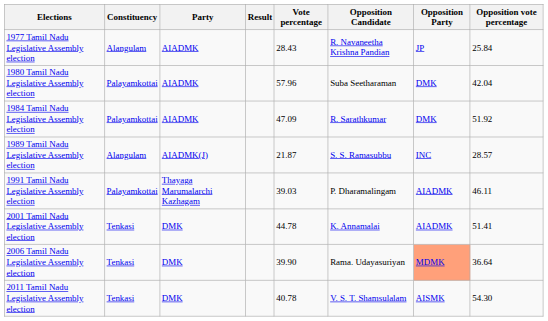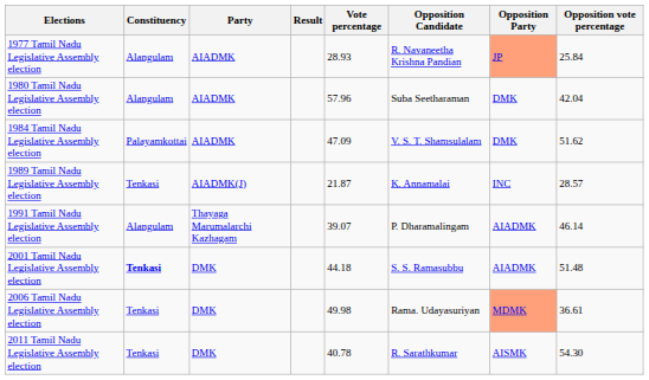1977 Tamil Nadu Legislative Assembly election | Vote percentage: 28.43 -> 28.93
1977 Tamil Nadu Legislative Assembly election | Opposition Party: no background -> lightsalmon background
1980 Tamil Nadu Legislative Assembly election | Constituency: Palayamkottai -> Alangulam
1984 Tamil Nadu Legislative Assembly election | Opposition Candidate: R. Sarathkumar -> V. S. T. Shamsulalam
1984 Tamil Nadu Legislative Assembly election | Opposition vote percentage: 51.92 -> 51.62
1989 Tamil Nadu Legislative Assembly election | Constituency: Alangulam -> Tenkasi
1989 Tamil Nadu Legislative Assembly election | Opposition Candidate: S. S. Ramasubbu -> K. Annamalai
1991 Tamil Nadu Legislative Assembly election | Constituency: Palayamkottai -> Alangulam
1991 Tamil Nadu Legislative Assembly election | Vote percentage: 39.03 -> 39.07
1991 Tamil Nadu Legislative Assembly election | Opposition vote percentage: 46.11 -> 46.14
2001 Tamil Nadu Legislative Assembly election | Constituency: normal -> bold
2001 Tamil Nadu Legislative Assembly election | Vote percentage: 44.78 -> 44.18
2001 Tamil Nadu Legislative Assembly election | Opposition Candidate: K. Annamalai -> S. S. Ramasubbu
2001 Tamil Nadu Legislative Assembly election | Opposition vote percentage: 51.41 -> 51.48
2006 Tamil Nadu Legislative Assembly election | Vote percentage: 39.90 -> 49.98
2006 Tamil Nadu Legislative Assembly election | Opposition vote percentage: 36.64 -> 36.61
2011 Tamil Nadu Legislative Assembly election | Opposition Candidate: V. S. T. Shamsulalam -> R. Sarathkumar
